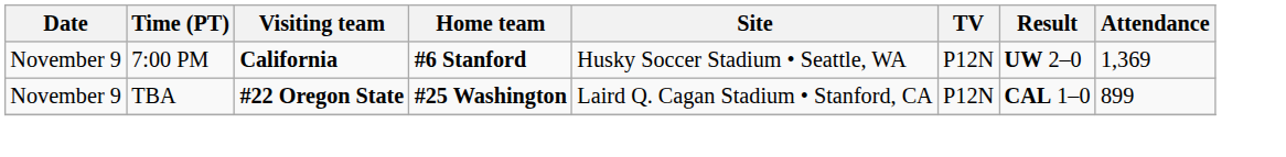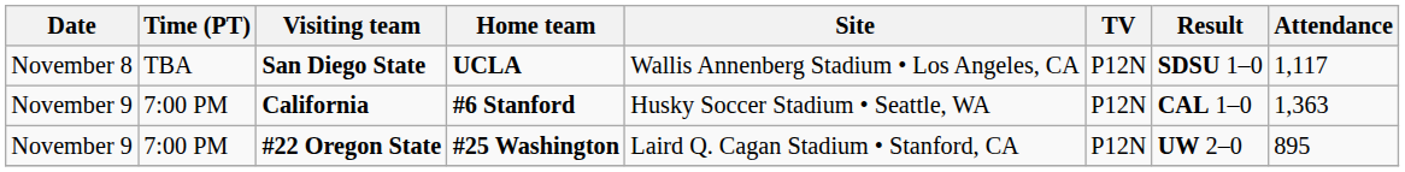+ row: November 8 | TBA | San Diego State | UCLA | Wallis Annenberg Stadium • Los Angeles, CA | P12N | SDSU 1–0 | 1,117
California | Result: UW 2–0 -> CAL 1–0
California | Attendance: 1,369 -> 1,363
#22 Oregon State | Time (PT): TBA -> 7:00 PM
#22 Oregon State | Result: CAL 1–0 -> UW 2–0
#22 Oregon State | Attendance: 899 -> 895
